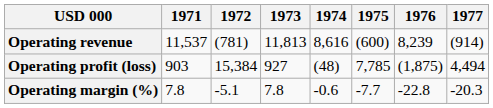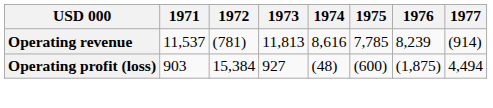Operating revenue | 1975: (600) -> 7,785
Operating profit (loss) | 1975: 7,785 -> (600)
- row: Operating margin (%) | 7.8 | -5.1 | 7.8 | -0.6 | -7.7 | -22.8 | -20.3
